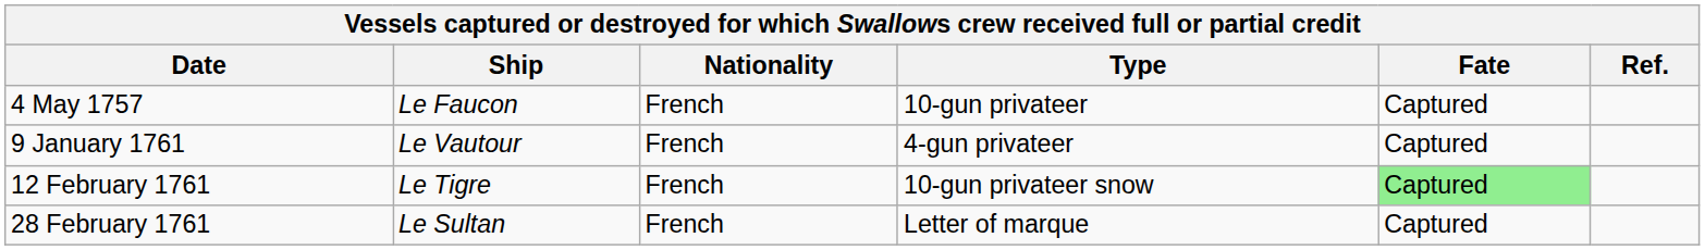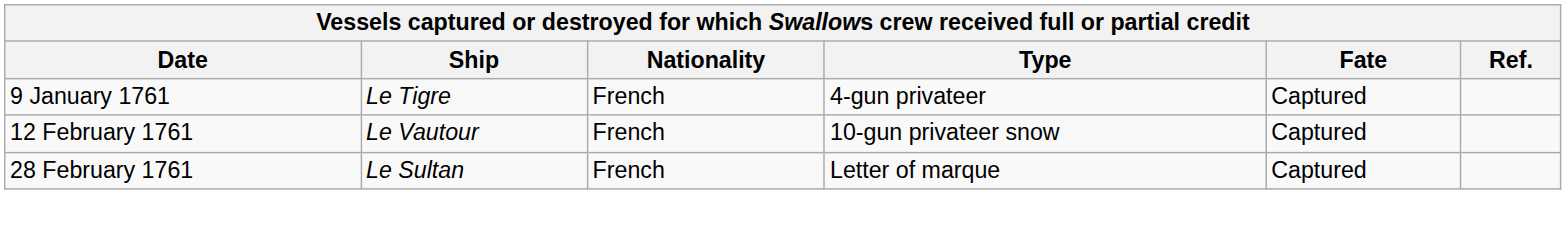- row: 4 May 1757 | Le Faucon | French | 10-gun privateer | Captured
9 January 1761 | Ship: Le Vautour -> Le Tigre
12 February 1761 | Ship: Le Tigre -> Le Vautour
12 February 1761 | Fate: lightgreen background -> no background
